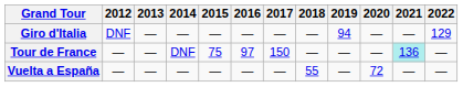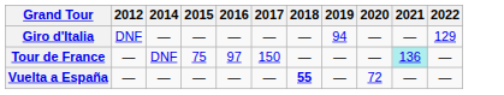- column: 2013 | — | — | —
Vuelta a España | 2018: normal -> bold
